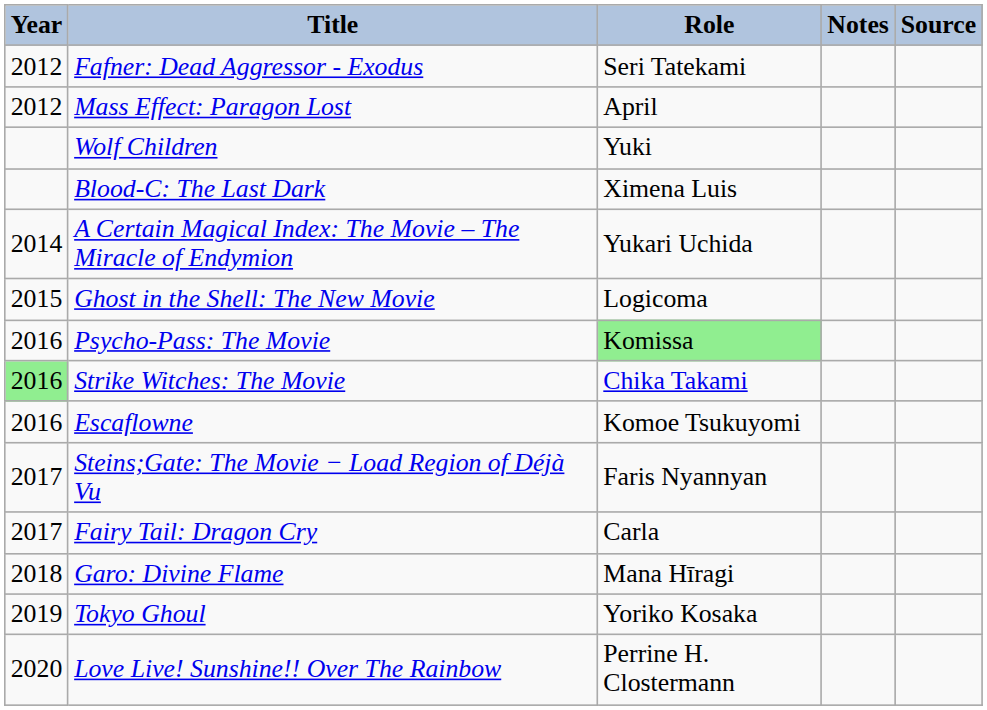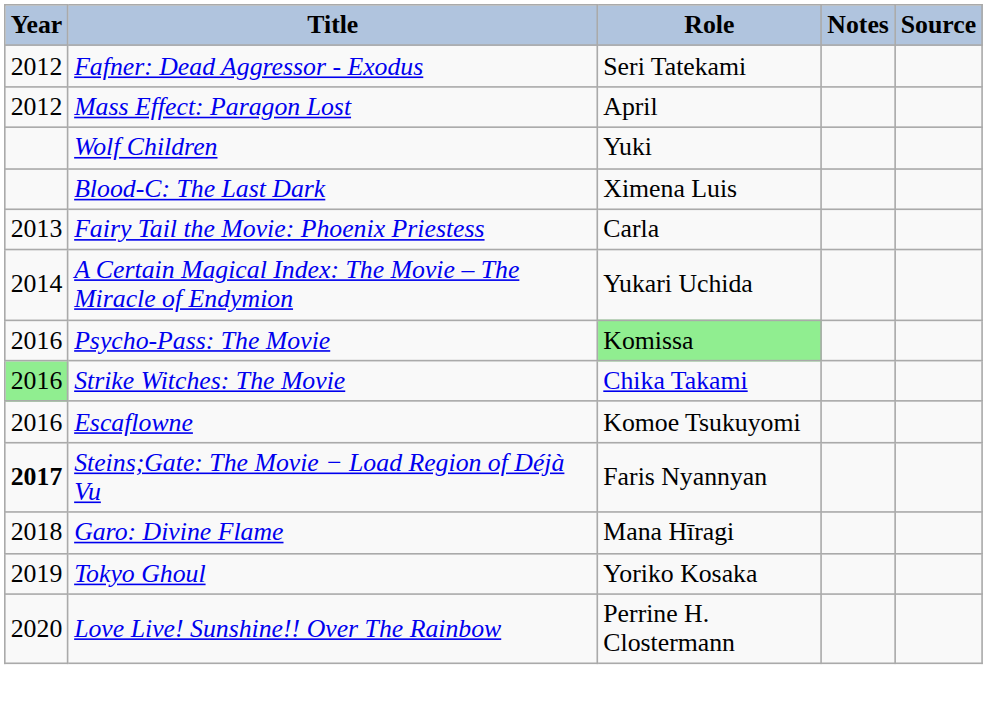+ row: 2013 | Fairy Tail the Movie: Phoenix Priestess | Carla
- row: 2015 | Ghost in the Shell: The New Movie | Logicoma
Steins;Gate: The Movie − Load Region of Déjà Vu | Year: normal -> bold
- row: 2017 | Fairy Tail: Dragon Cry | Carla
